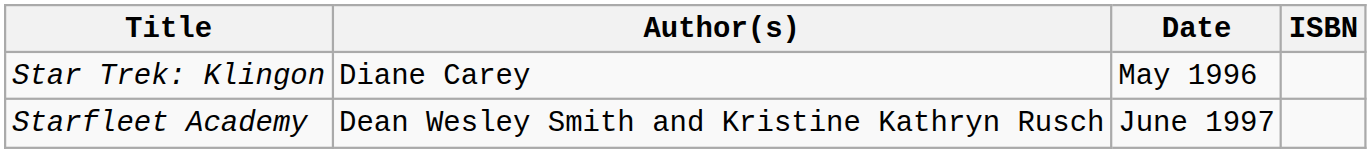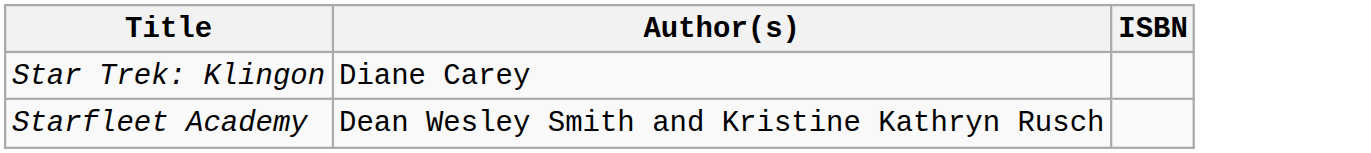- column: Date | May 1996 | June 1997
